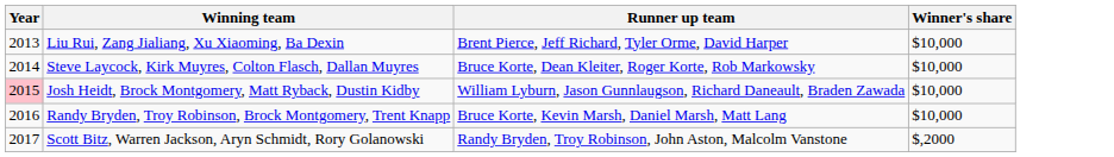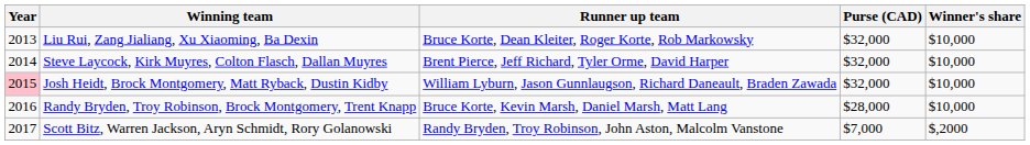+ column: Purse (CAD) | $32,000 | $32,000 | $32,000 | $28,000 | $7,000
Liu Rui, Zang Jialiang, Xu Xiaoming, Ba Dexin | Runner up team: Brent Pierce, Jeff Richard, Tyler Orme, David Harper -> Bruce Korte, Dean Kleiter, Roger Korte, Rob Markowsky
Steve Laycock, Kirk Muyres, Colton Flasch, Dallan Muyres | Runner up team: Bruce Korte, Dean Kleiter, Roger Korte, Rob Markowsky -> Brent Pierce, Jeff Richard, Tyler Orme, David Harper
